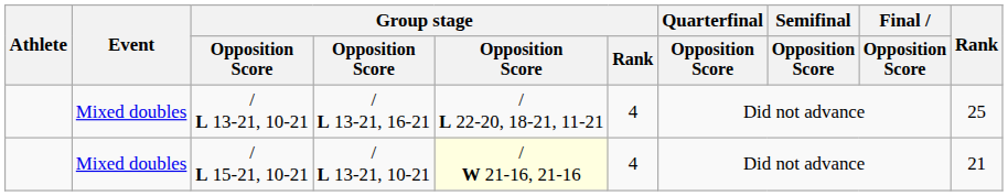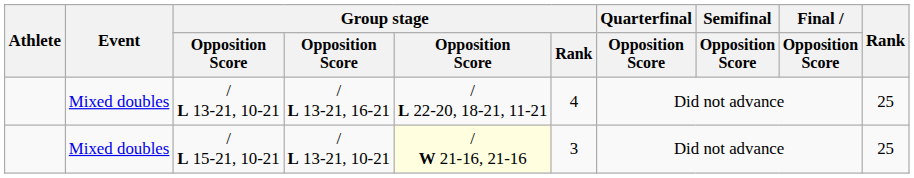/ L 15-21, 10-21 | Group stage / Rank: 4 -> 3
/ L 15-21, 10-21 | Rank: 21 -> 25
